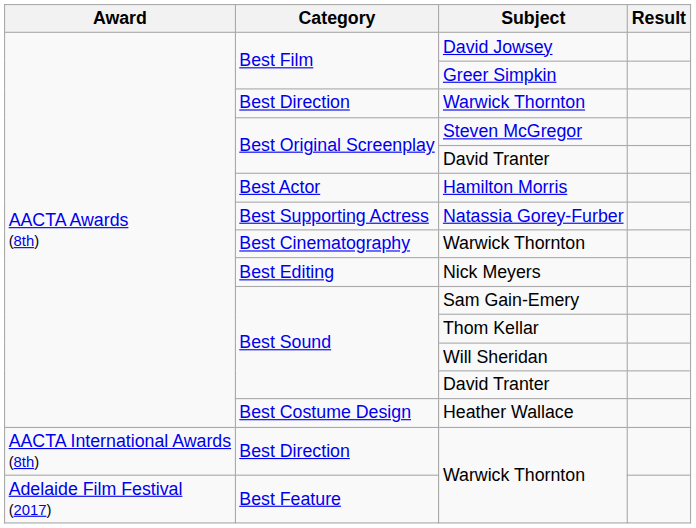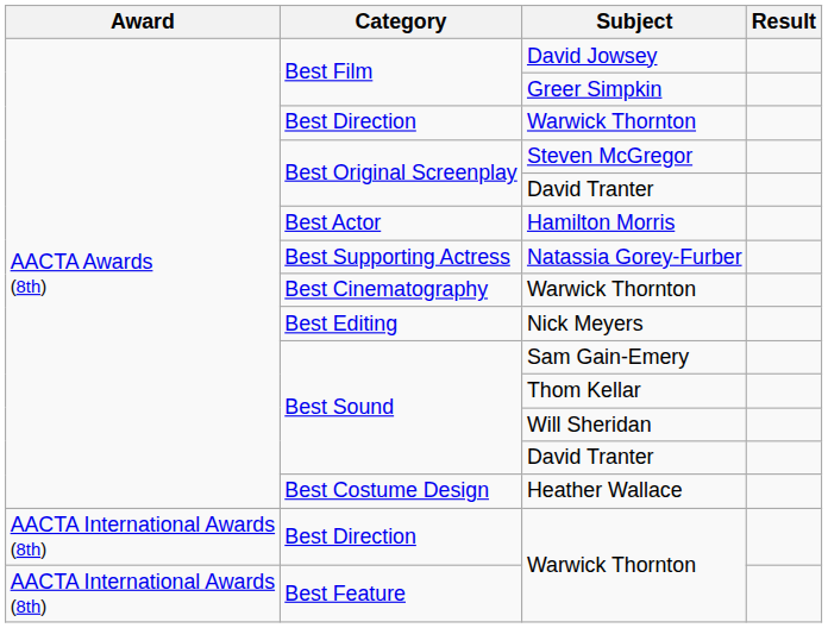Best Feature / Warwick Thornton | Award: Adelaide Film Festival (2017) -> AACTA International Awards (8th)
